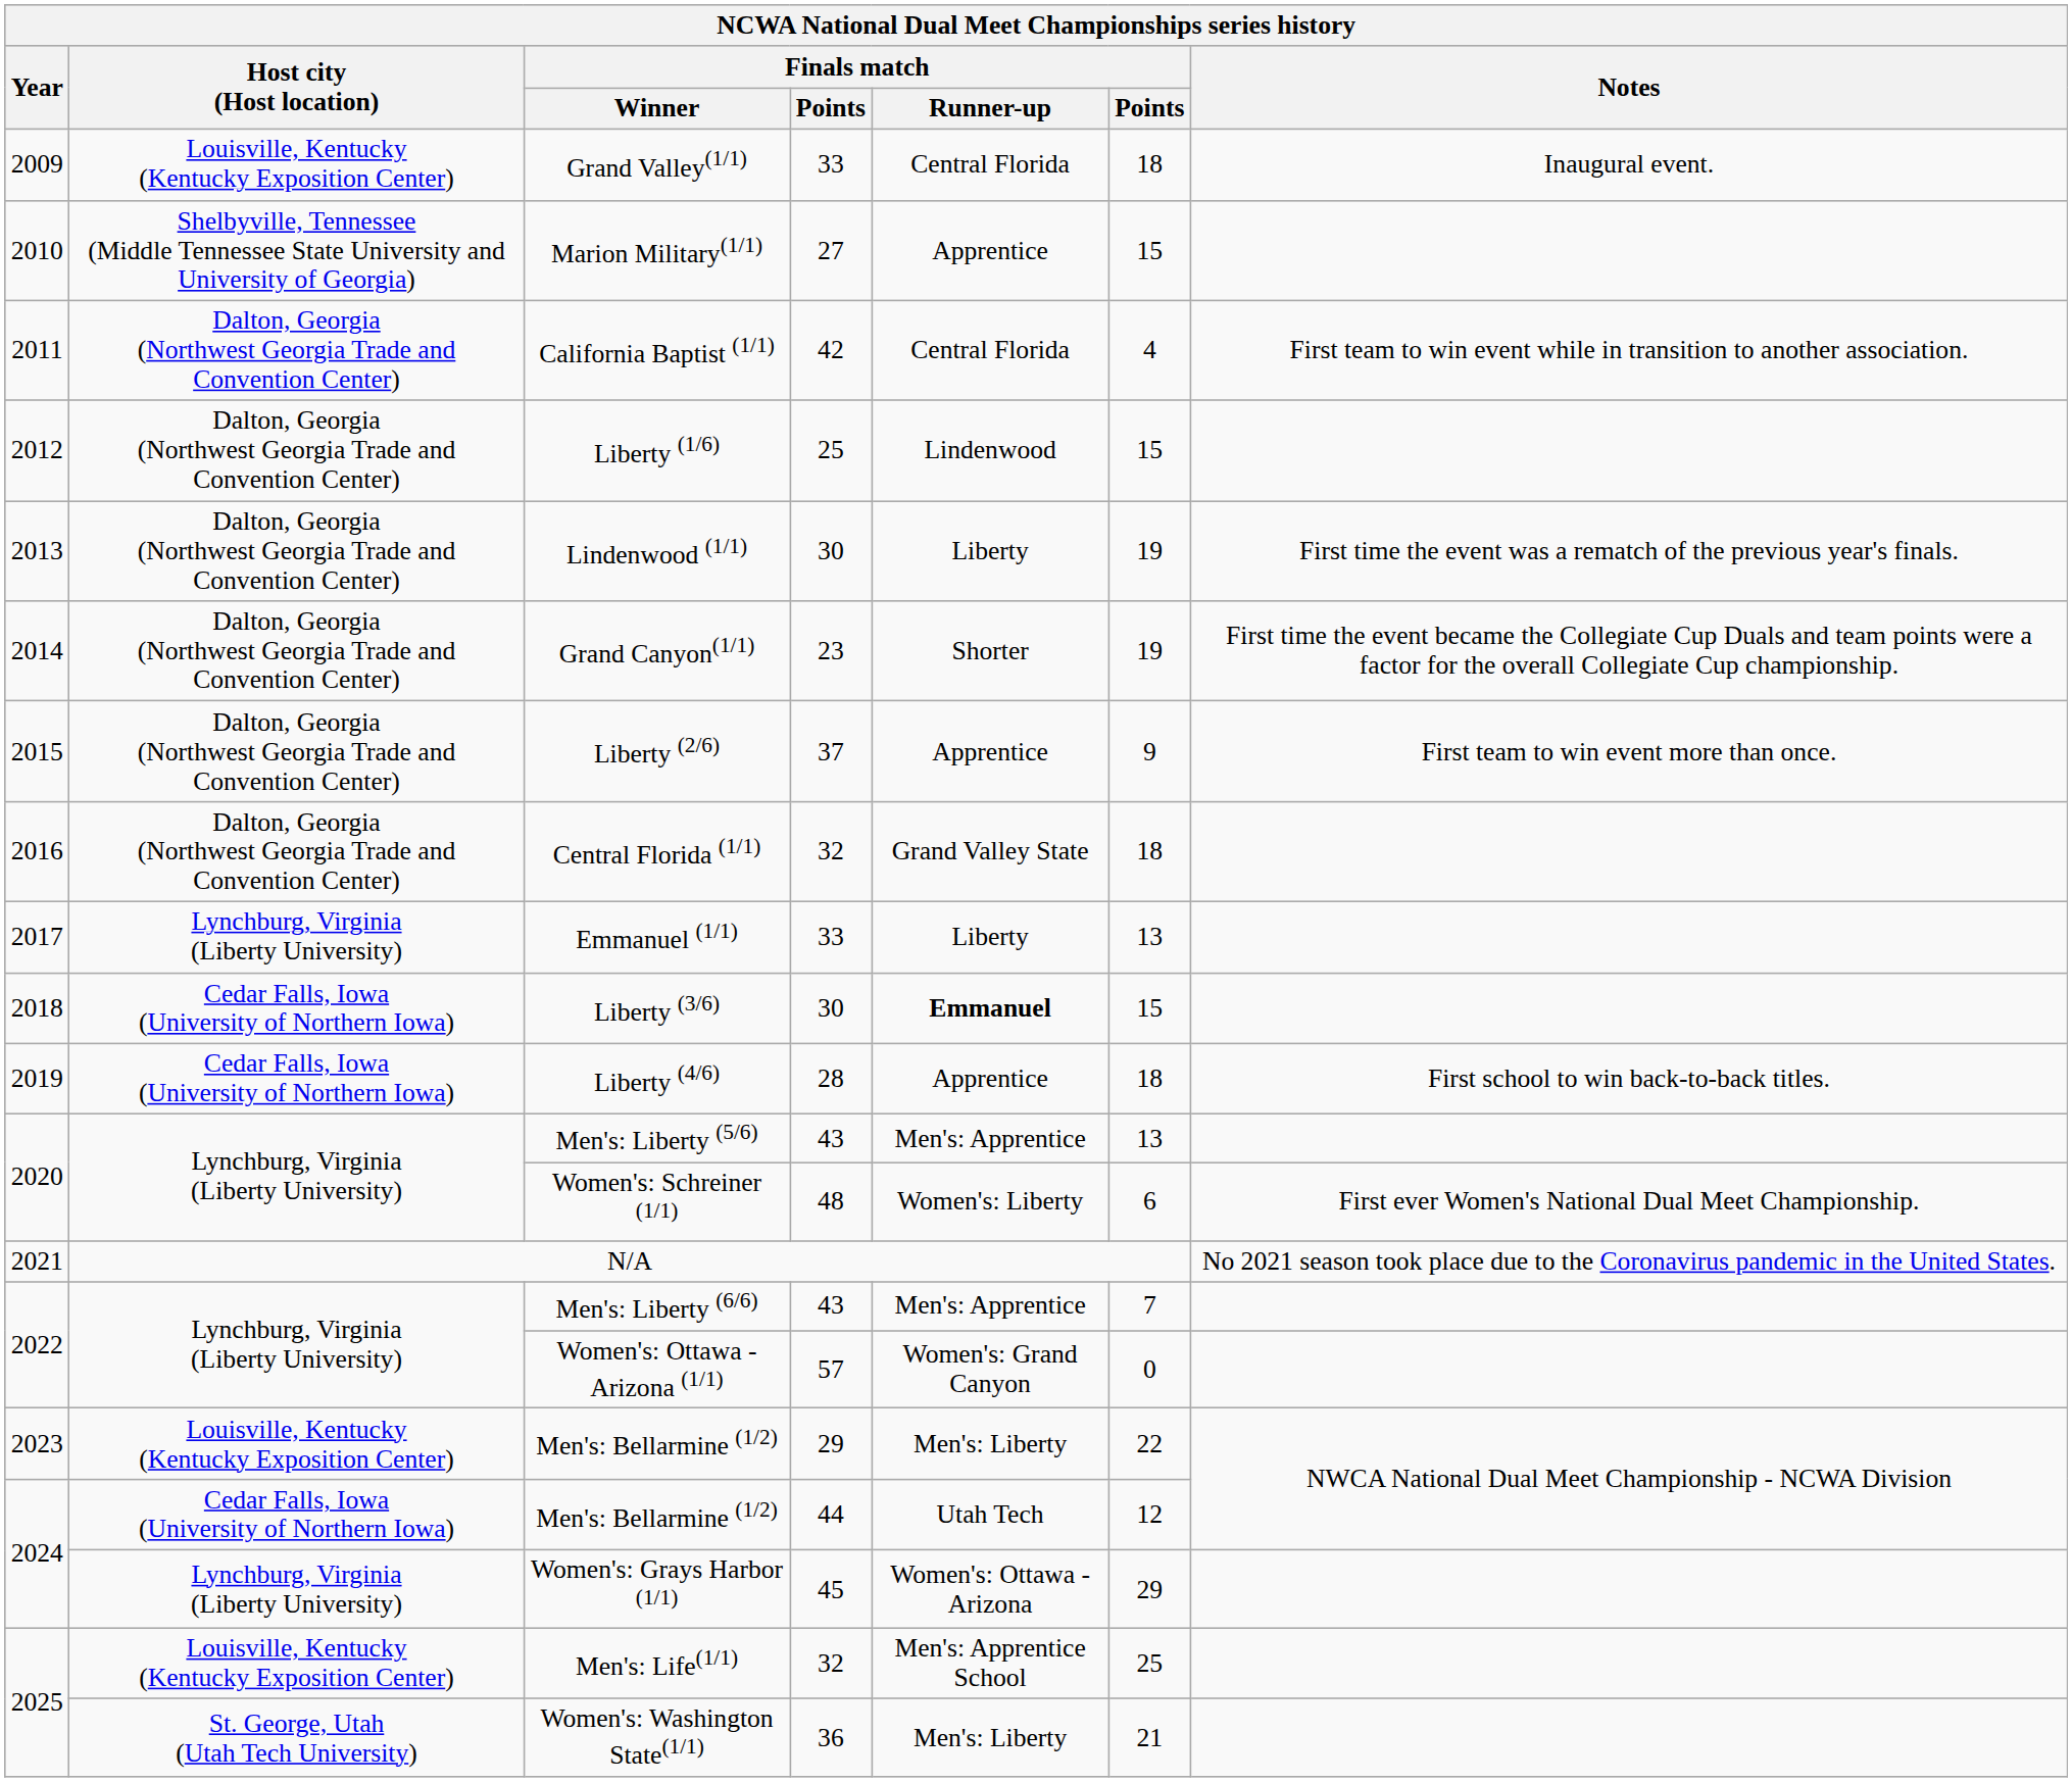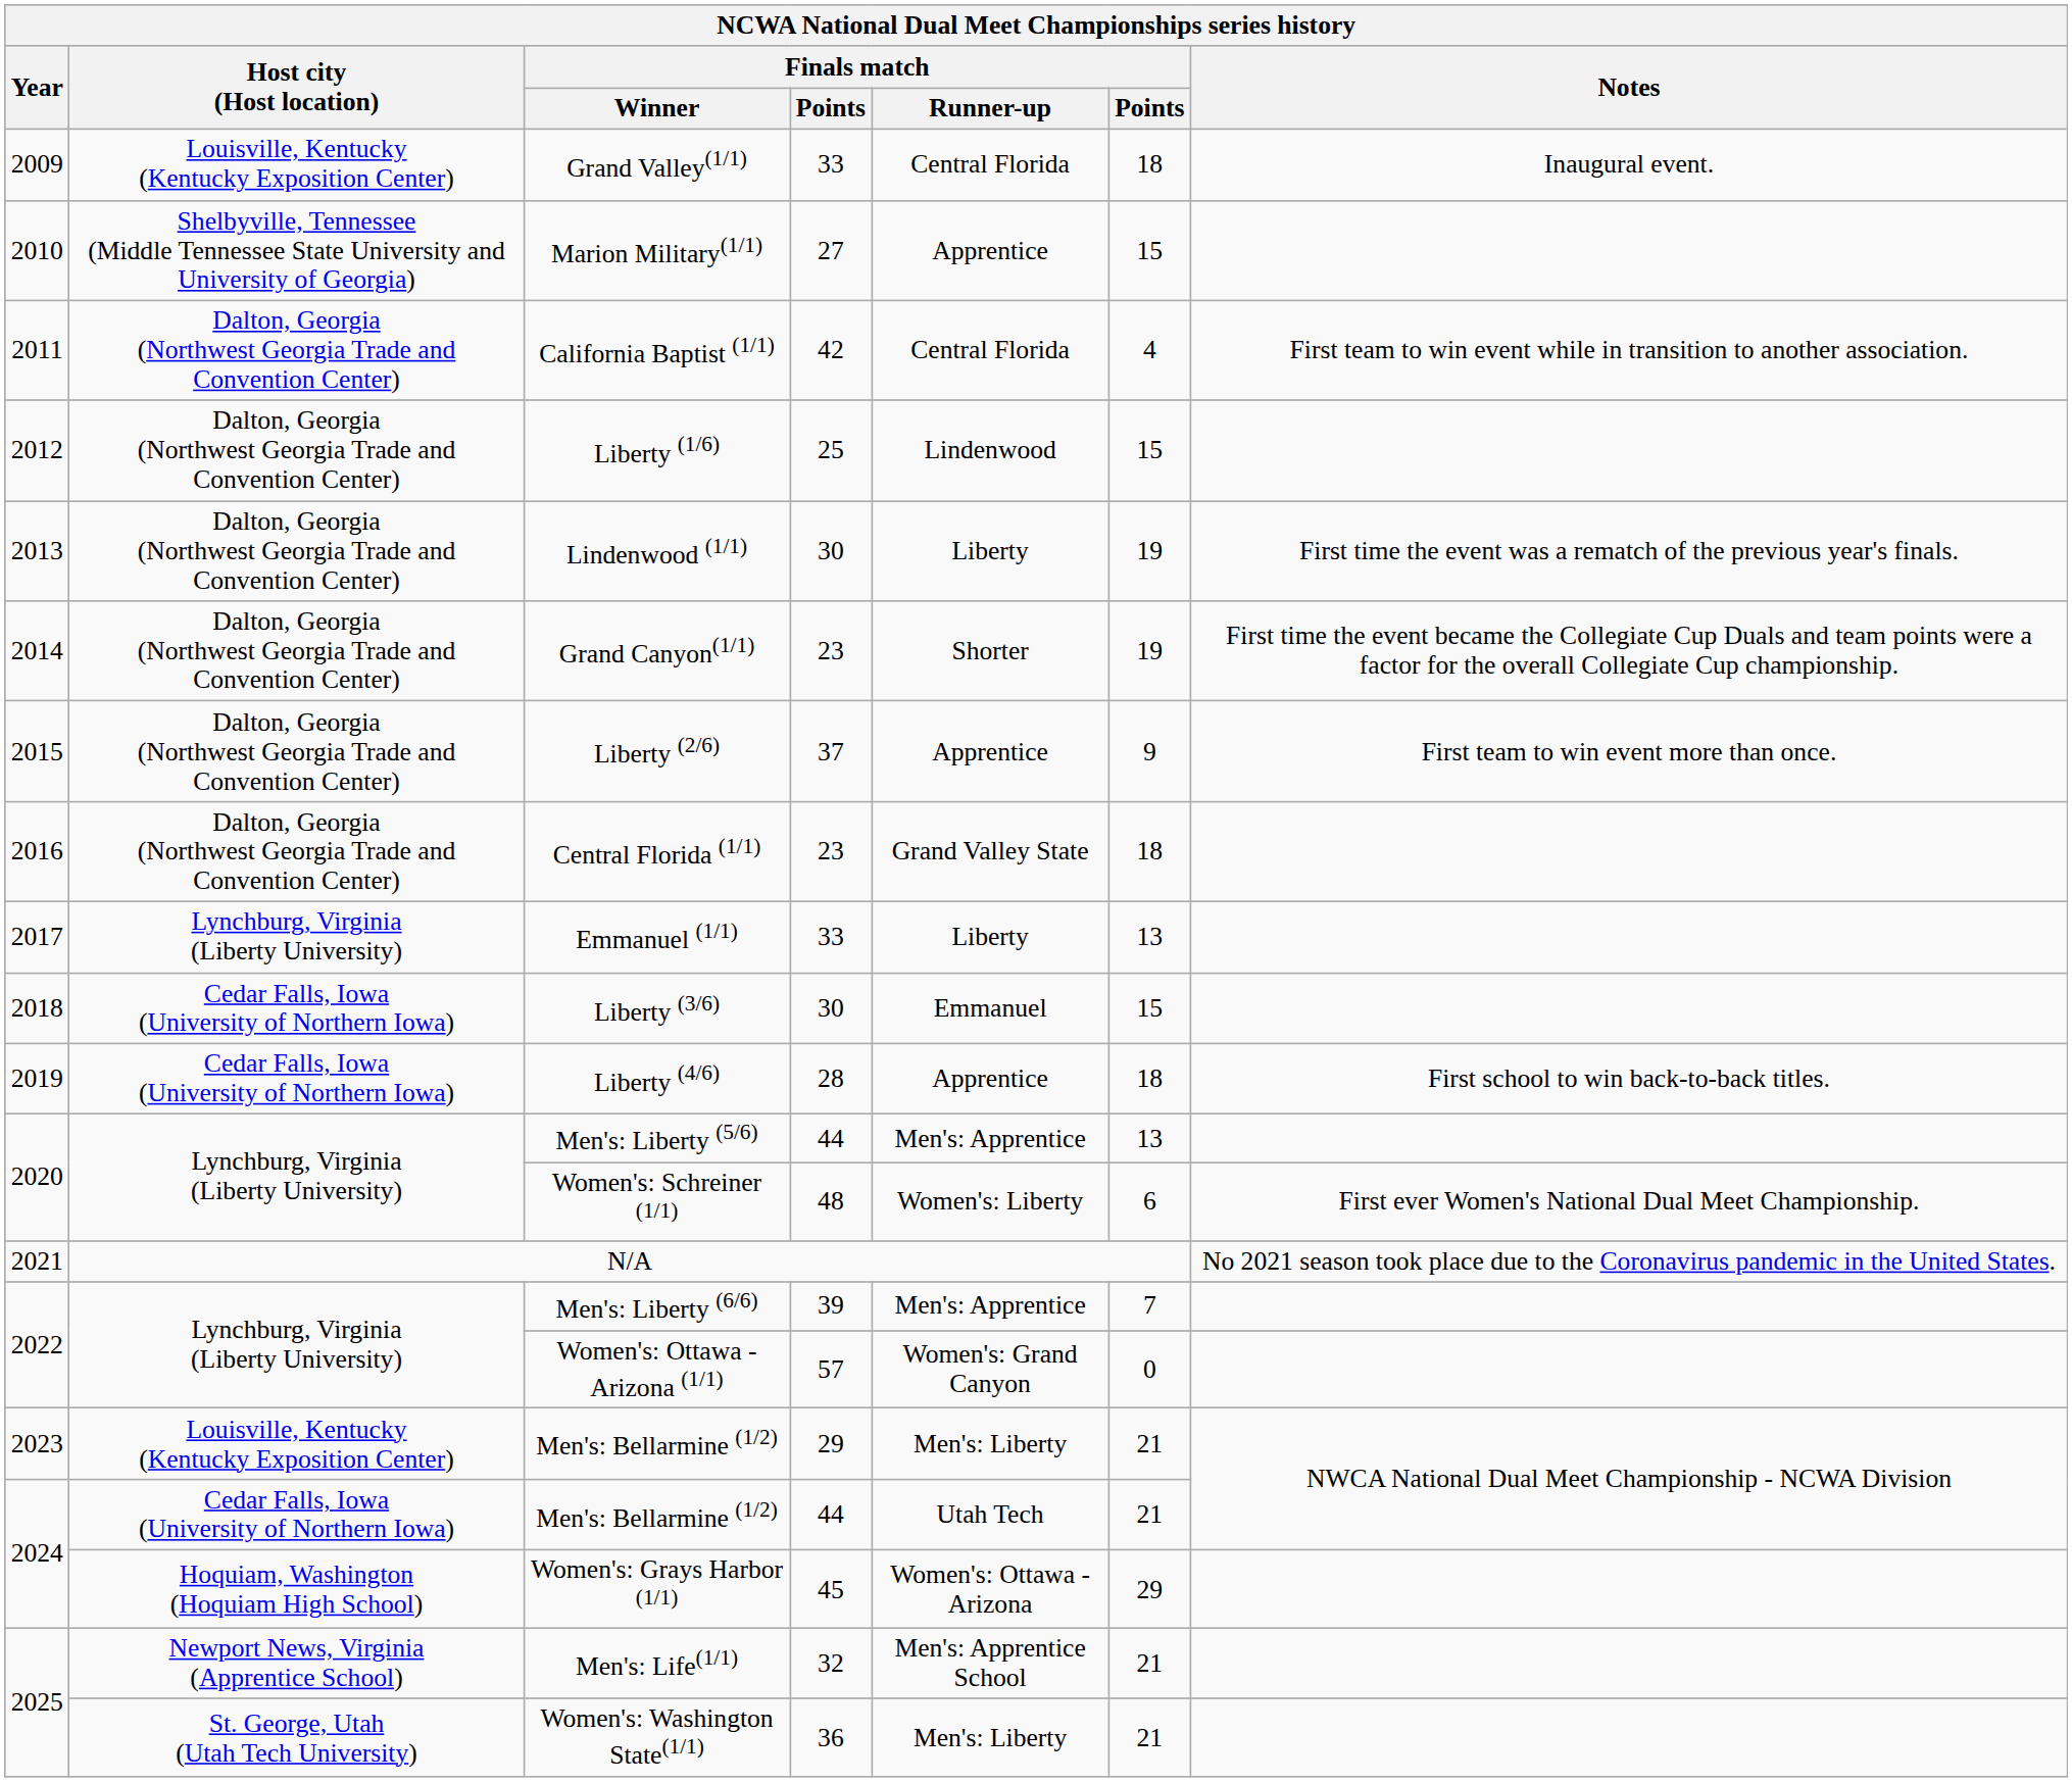Central Florida (1/1) | column 4: 32 -> 23
Liberty (3/6) | Finals match / Runner-up: bold -> normal
Men's: Liberty (5/6) | column 4: 43 -> 44
Men's: Liberty (6/6) | column 4: 43 -> 39
2023 / Men's: Bellarmine (1/2) | column 6: 22 -> 21
2024 / Men's: Bellarmine (1/2) | column 6: 12 -> 21
Women's: Grays Harbor (1/1) | Host city (Host location): Lynchburg, Virginia (Liberty University) -> Hoquiam, Washington (Hoquiam High School)
Men's: Life(1/1) | Host city (Host location): Louisville, Kentucky (Kentucky Exposition Center) -> Newport News, Virginia (Apprentice School)
Men's: Life(1/1) | column 6: 25 -> 21
